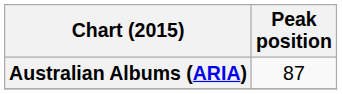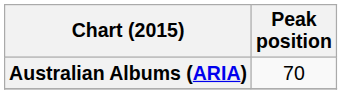Australian Albums (ARIA) | Peak position: 87 -> 70
